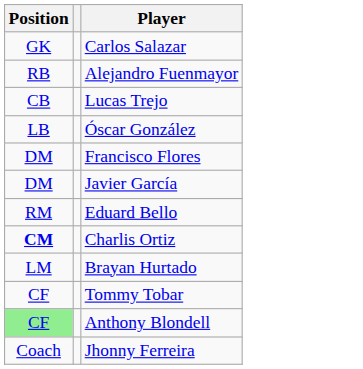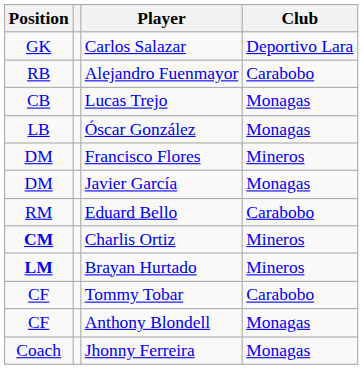+ column: Club | Deportivo Lara | Carabobo | Monagas | Monagas | Mineros | Monagas | Carabobo | Mineros | Mineros | Carabobo | Monagas | Monagas
Brayan Hurtado | Position: normal -> bold
Anthony Blondell | Position: lightgreen background -> no background
